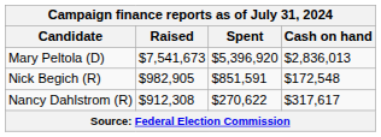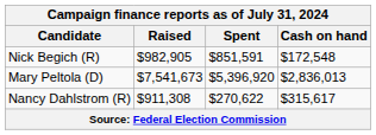rows swapped: Mary Peltola (D) <-> Nick Begich (R)
Nancy Dahlstrom (R) | Raised: $912,308 -> $911,308
Nancy Dahlstrom (R) | Cash on hand: $317,617 -> $315,617
